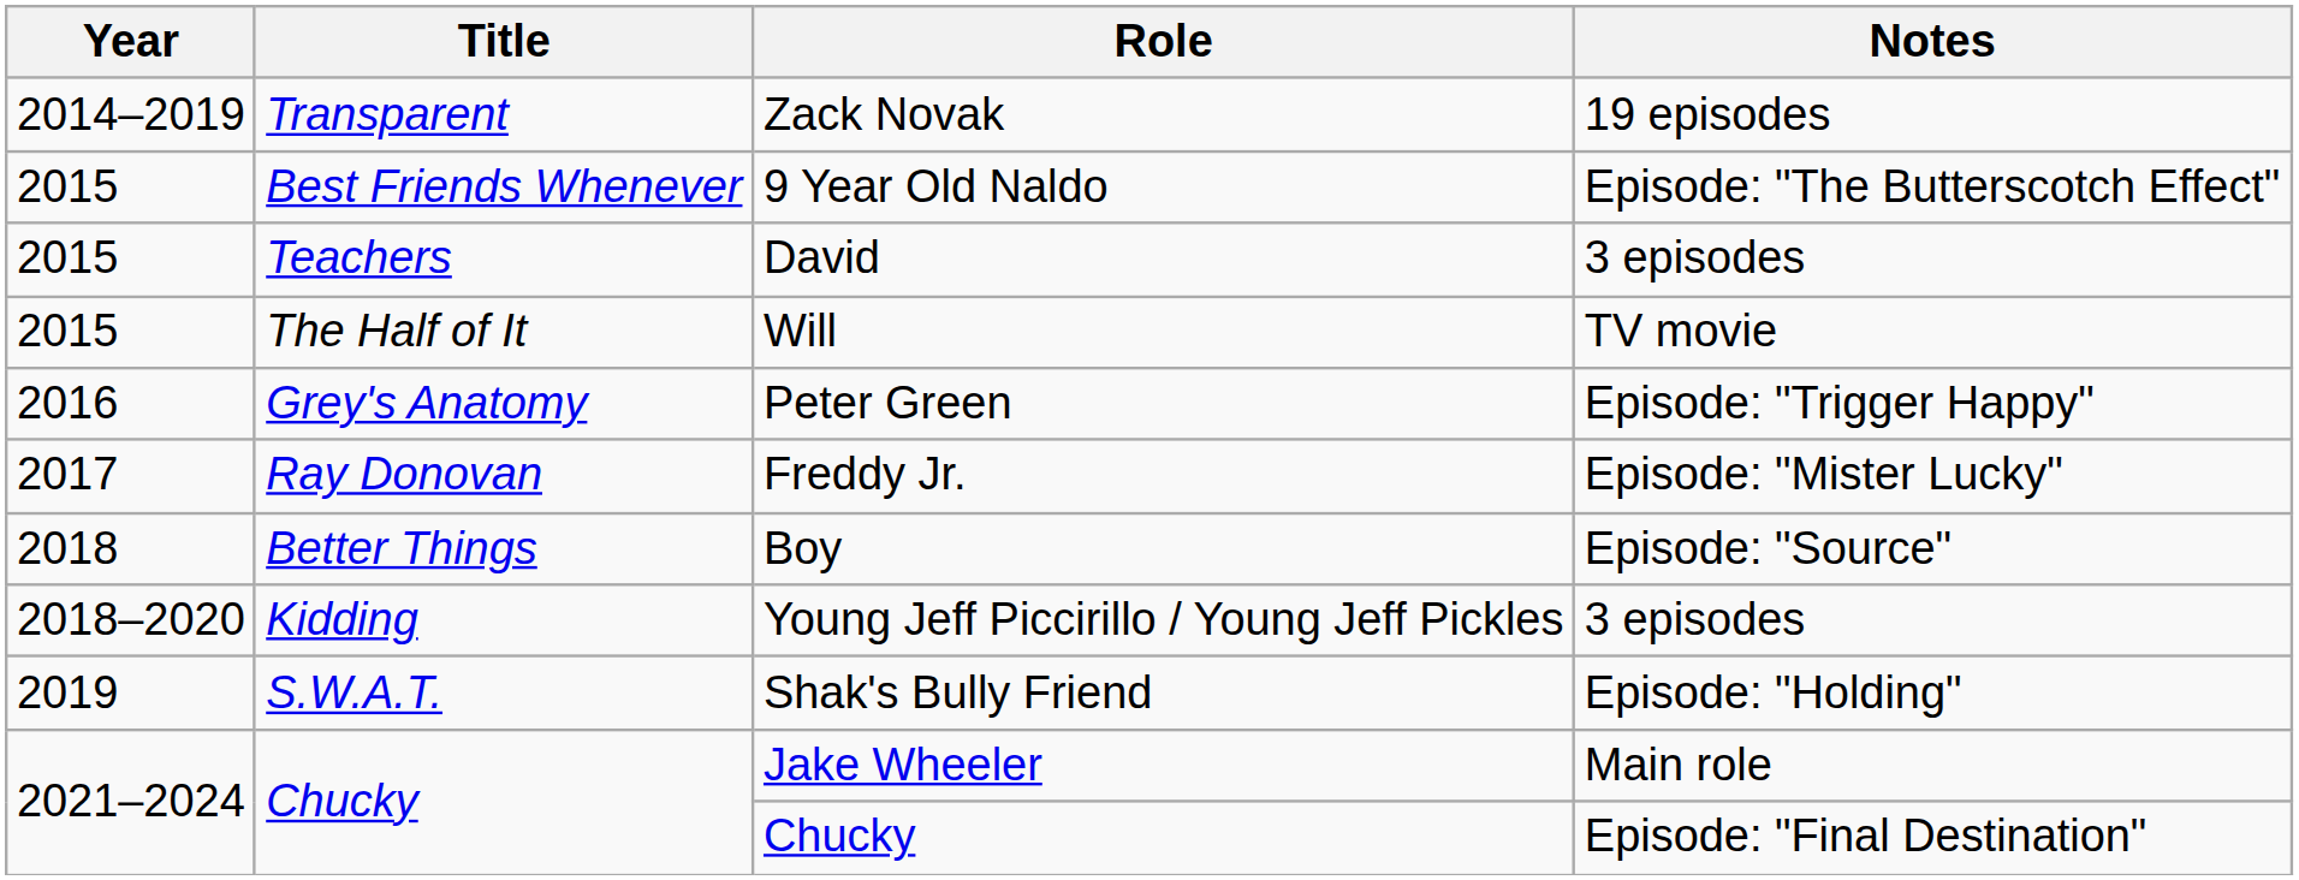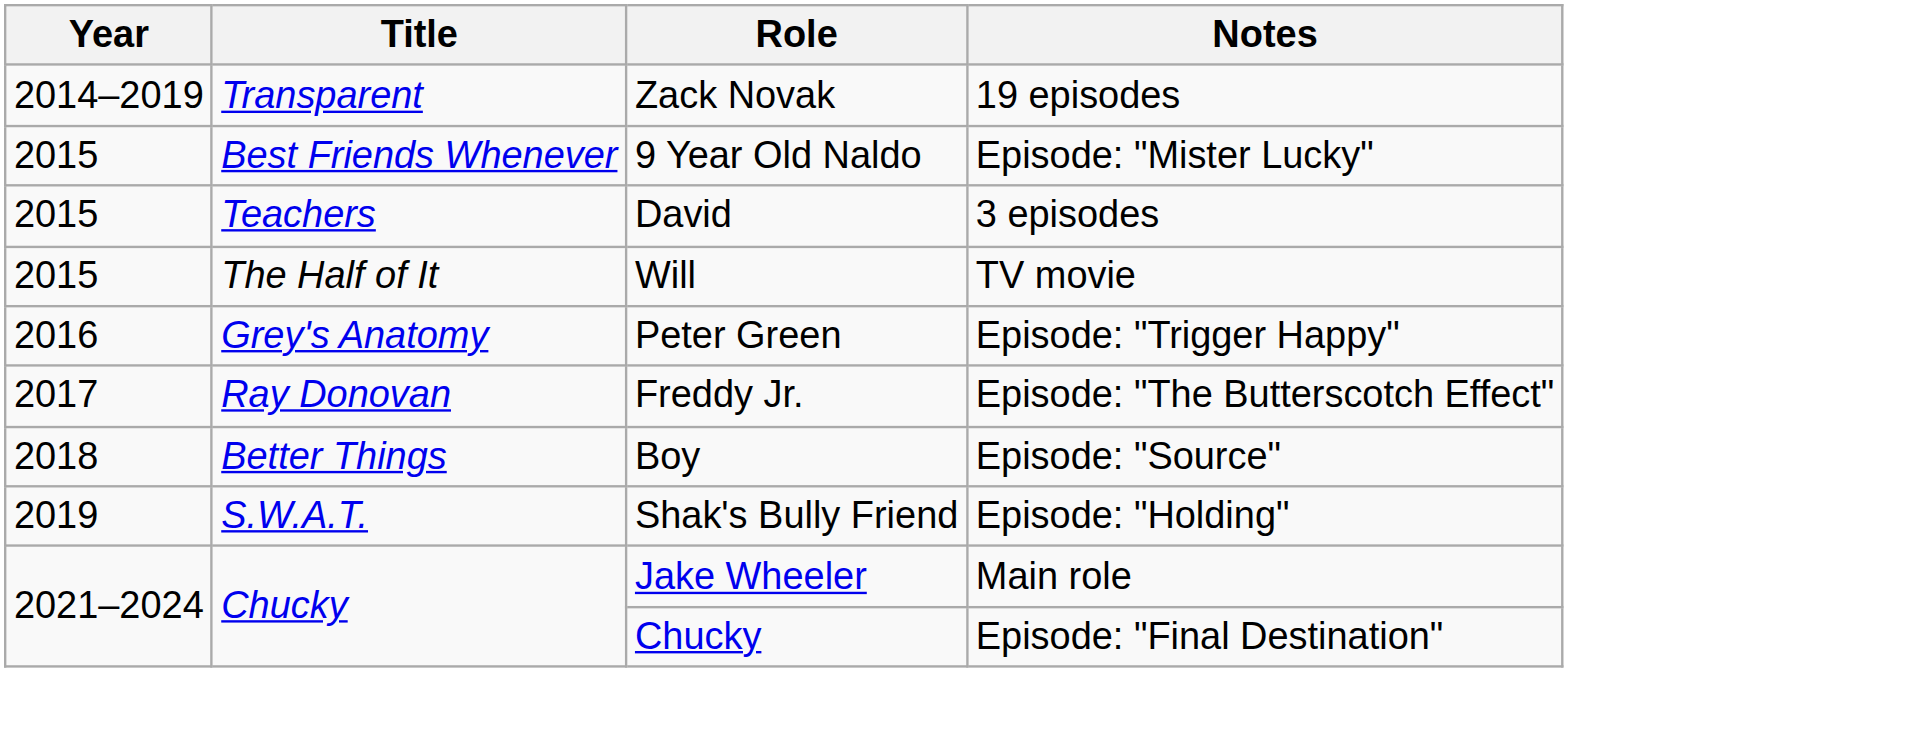9 Year Old Naldo | Notes: Episode: "The Butterscotch Effect" -> Episode: "Mister Lucky"
Freddy Jr. | Notes: Episode: "Mister Lucky" -> Episode: "The Butterscotch Effect"
- row: 2018–2020 | Kidding | Young Jeff Piccirillo / Young Jeff Pickles | 3 episodes
